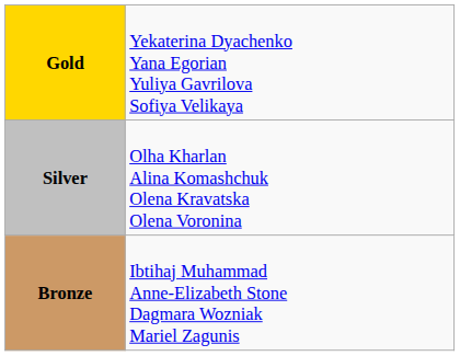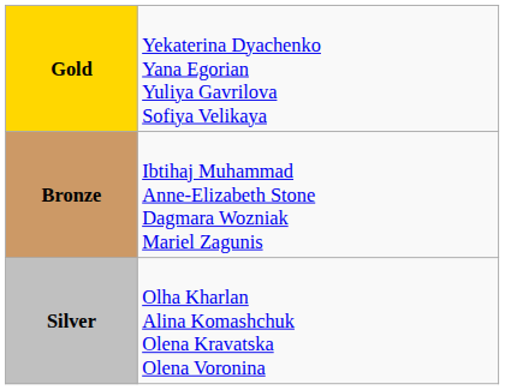rows swapped: Silver <-> Bronze
